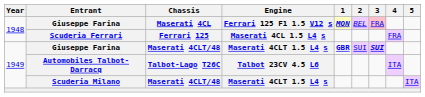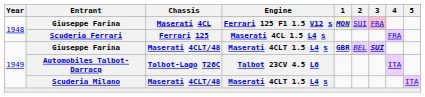Giuseppe Farina / Maserati 4CL | 2: BEL -> SUI
Giuseppe Farina / Maserati 4CLT/48 | 2: SUI -> BEL
